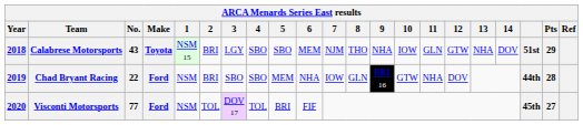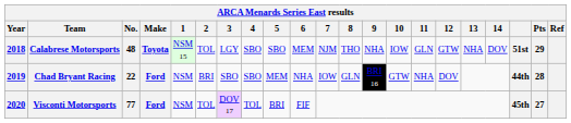Calabrese Motorsports | No.: 43 -> 48
Calabrese Motorsports | 2: BRI -> TOL
